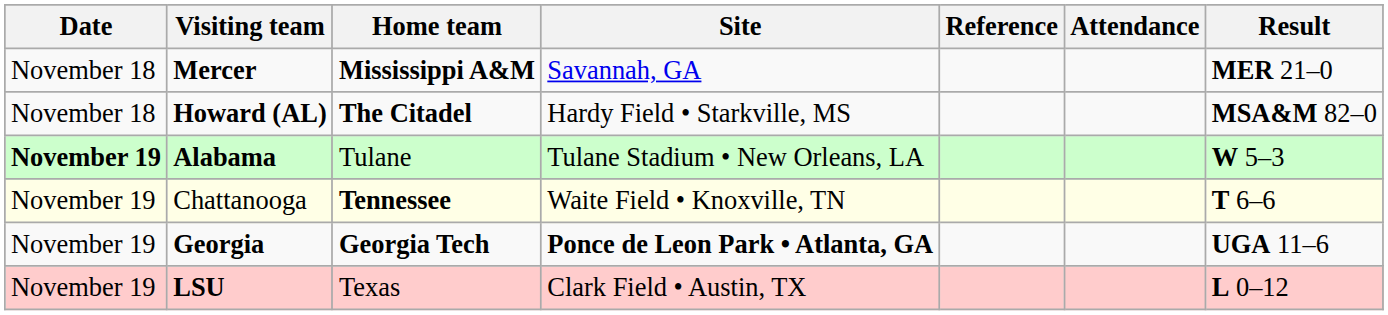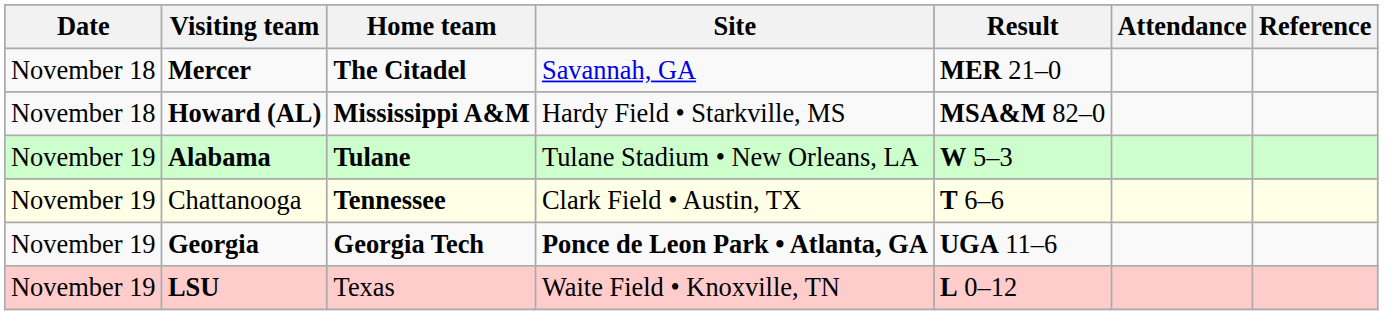columns swapped: Result <-> Reference
Mercer | Home team: Mississippi A&M -> The Citadel
Howard (AL) | Home team: The Citadel -> Mississippi A&M
Alabama | Date: bold -> normal
Alabama | Home team: normal -> bold
Chattanooga | Site: Waite Field • Knoxville, TN -> Clark Field • Austin, TX
LSU | Site: Clark Field • Austin, TX -> Waite Field • Knoxville, TN
